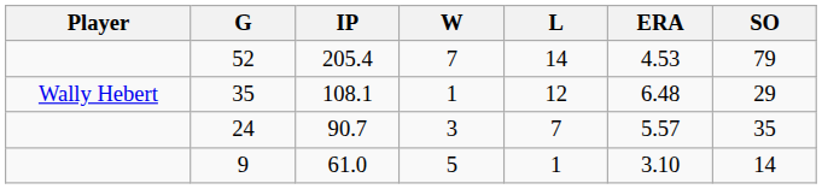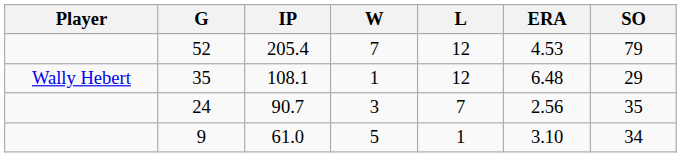52 | L: 14 -> 12
24 | ERA: 5.57 -> 2.56
9 | SO: 14 -> 34
